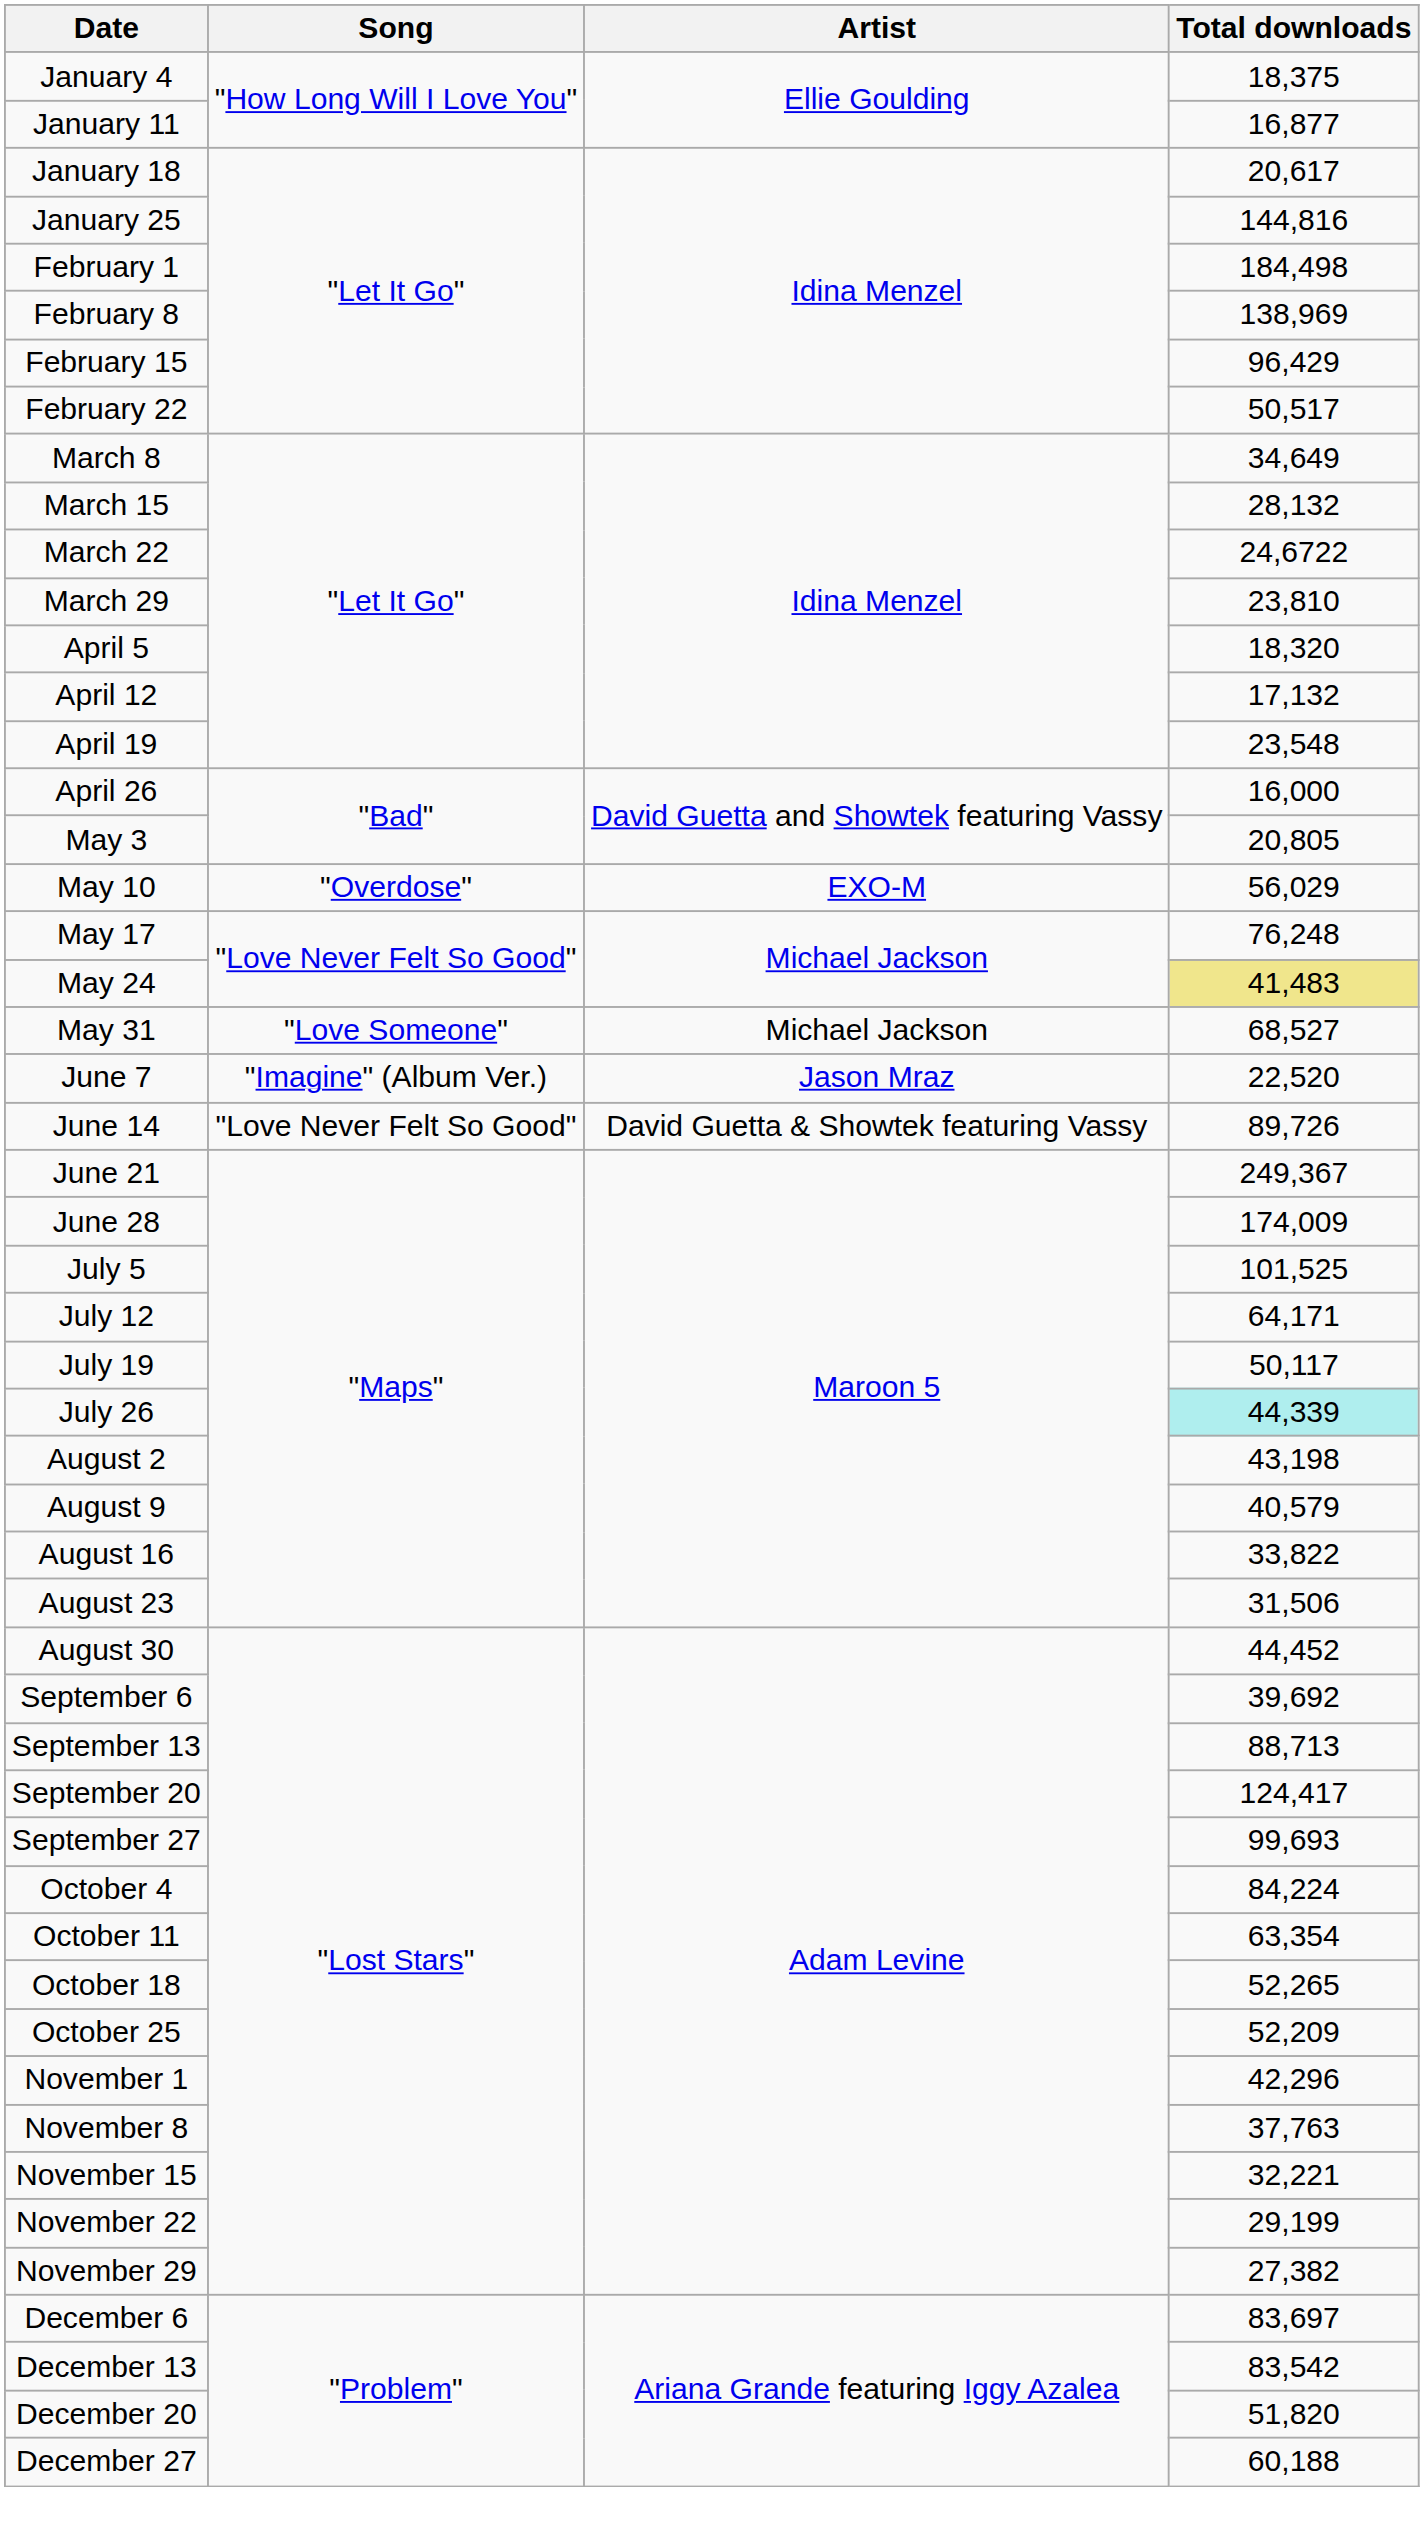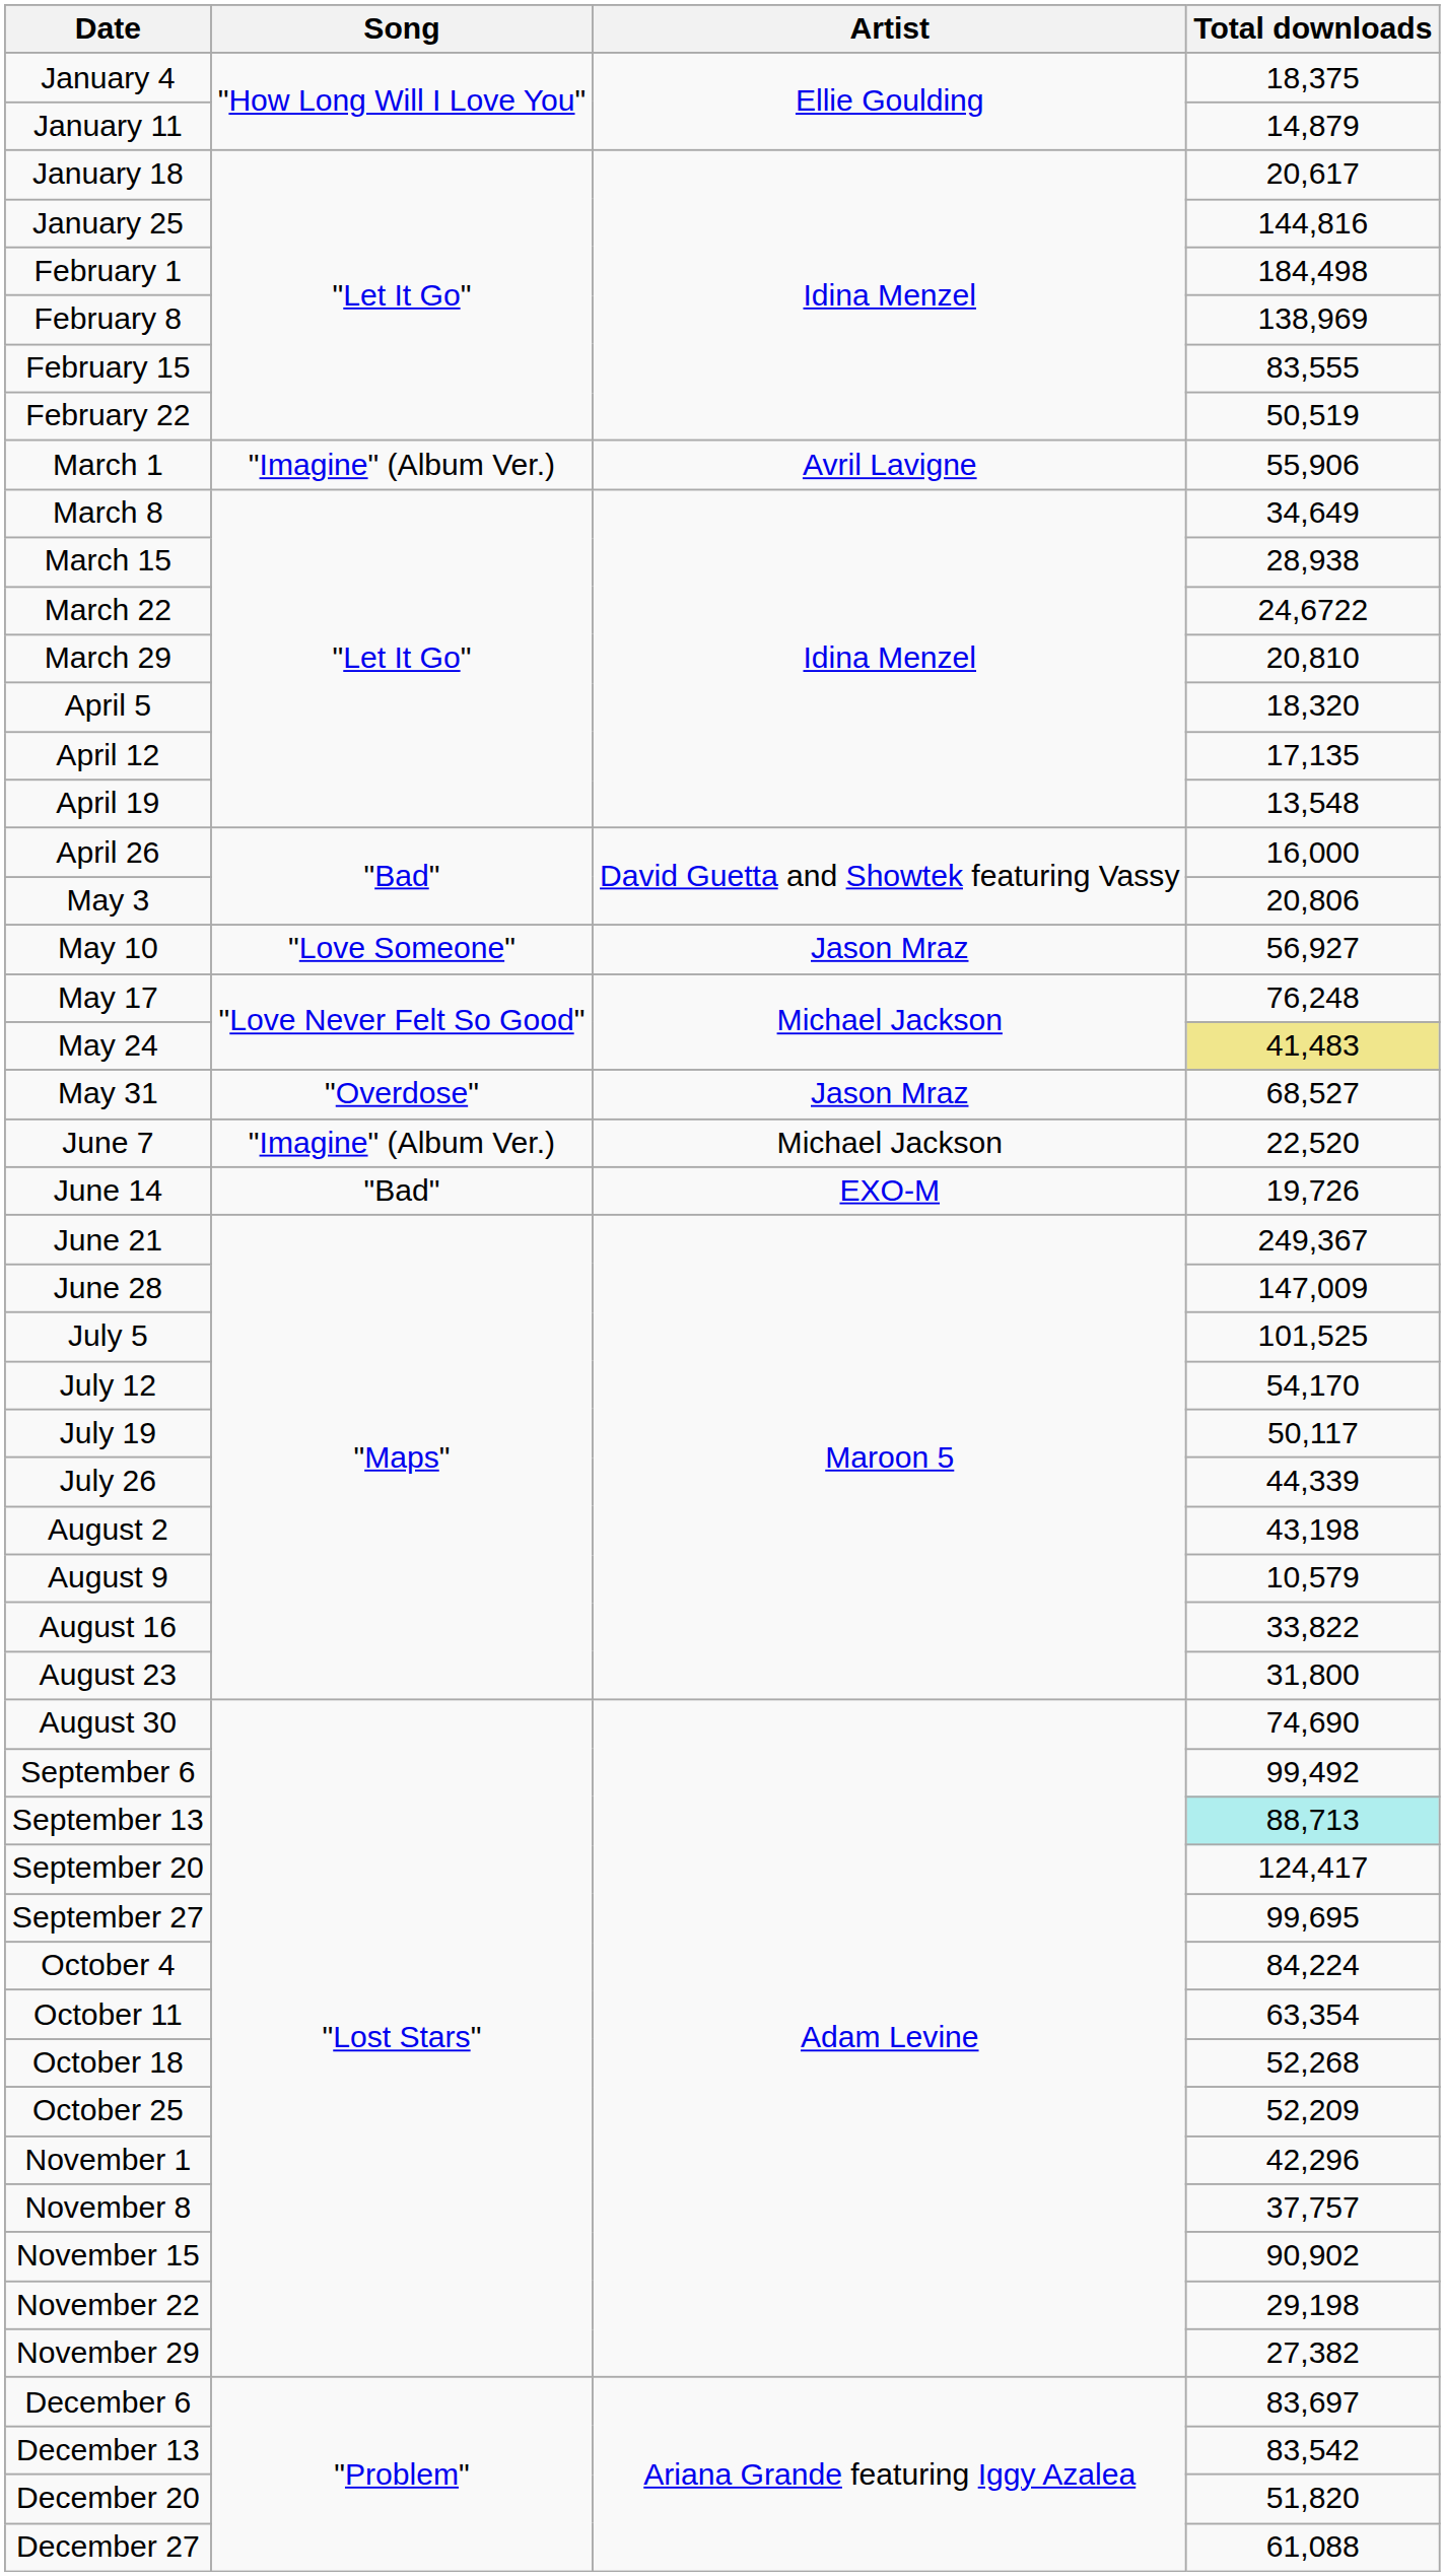January 11 | Total downloads: 16,877 -> 14,879
February 15 | Total downloads: 96,429 -> 83,555
February 22 | Total downloads: 50,517 -> 50,519
+ row: March 1 | "Imagine" (Album Ver.) | Avril Lavigne | 55,906
March 15 | Total downloads: 28,132 -> 28,938
March 29 | Total downloads: 23,810 -> 20,810
April 12 | Total downloads: 17,132 -> 17,135
April 19 | Total downloads: 23,548 -> 13,548
May 3 | Total downloads: 20,805 -> 20,806
May 10 | Song: "Overdose" -> "Love Someone"
May 10 | Artist: EXO-M -> Jason Mraz
May 10 | Total downloads: 56,029 -> 56,927
May 31 | Song: "Love Someone" -> "Overdose"
May 31 | Artist: Michael Jackson -> Jason Mraz
June 7 | Artist: Jason Mraz -> Michael Jackson
June 14 | Song: "Love Never Felt So Good" -> "Bad"
June 14 | Artist: David Guetta & Showtek featuring Vassy -> EXO-M
June 14 | Total downloads: 89,726 -> 19,726
June 28 | Total downloads: 174,009 -> 147,009
July 12 | Total downloads: 64,171 -> 54,170
July 26 | Total downloads: paleturquoise background -> no background
August 9 | Total downloads: 40,579 -> 10,579
August 23 | Total downloads: 31,506 -> 31,800
August 30 | Total downloads: 44,452 -> 74,690
September 6 | Total downloads: 39,692 -> 99,492
September 13 | Total downloads: no background -> paleturquoise background
September 27 | Total downloads: 99,693 -> 99,695
October 18 | Total downloads: 52,265 -> 52,268
November 8 | Total downloads: 37,763 -> 37,757
November 15 | Total downloads: 32,221 -> 90,902
November 22 | Total downloads: 29,199 -> 29,198
December 27 | Total downloads: 60,188 -> 61,088
